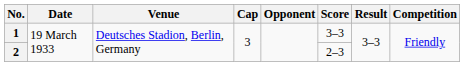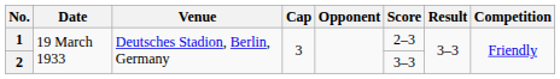1 | Score: 3–3 -> 2–3
2 | Score: 2–3 -> 3–3
